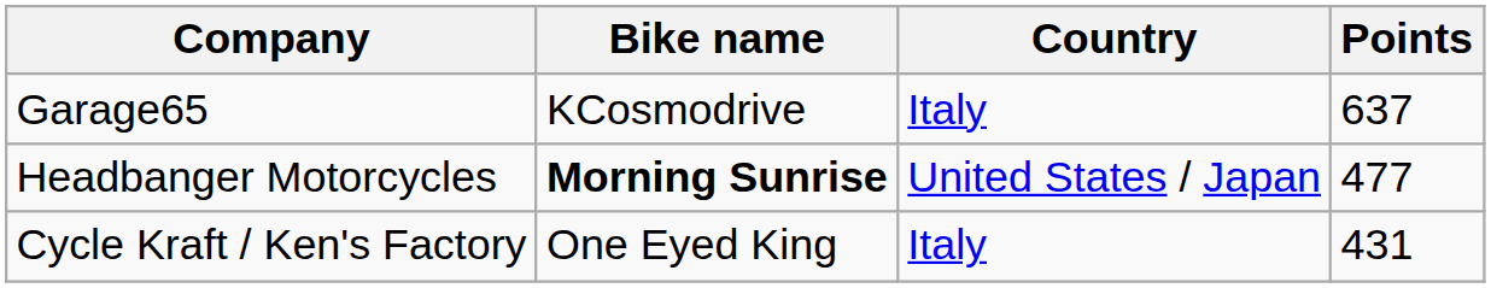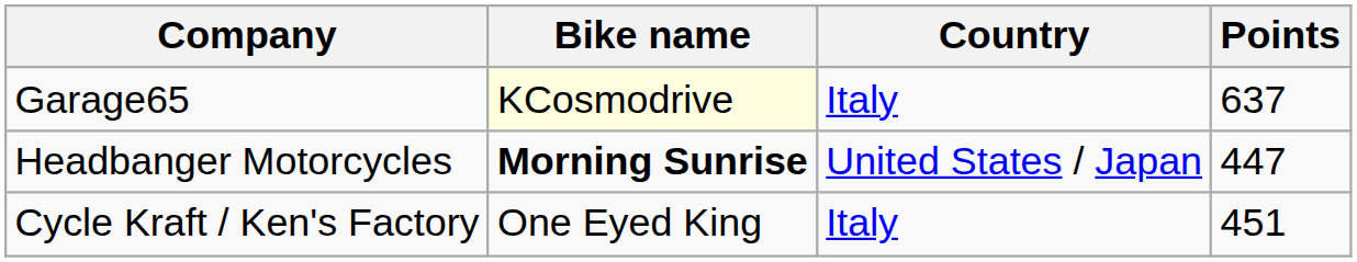Garage65 | Bike name: no background -> lightyellow background
Headbanger Motorcycles | Points: 477 -> 447
Cycle Kraft / Ken's Factory | Points: 431 -> 451
